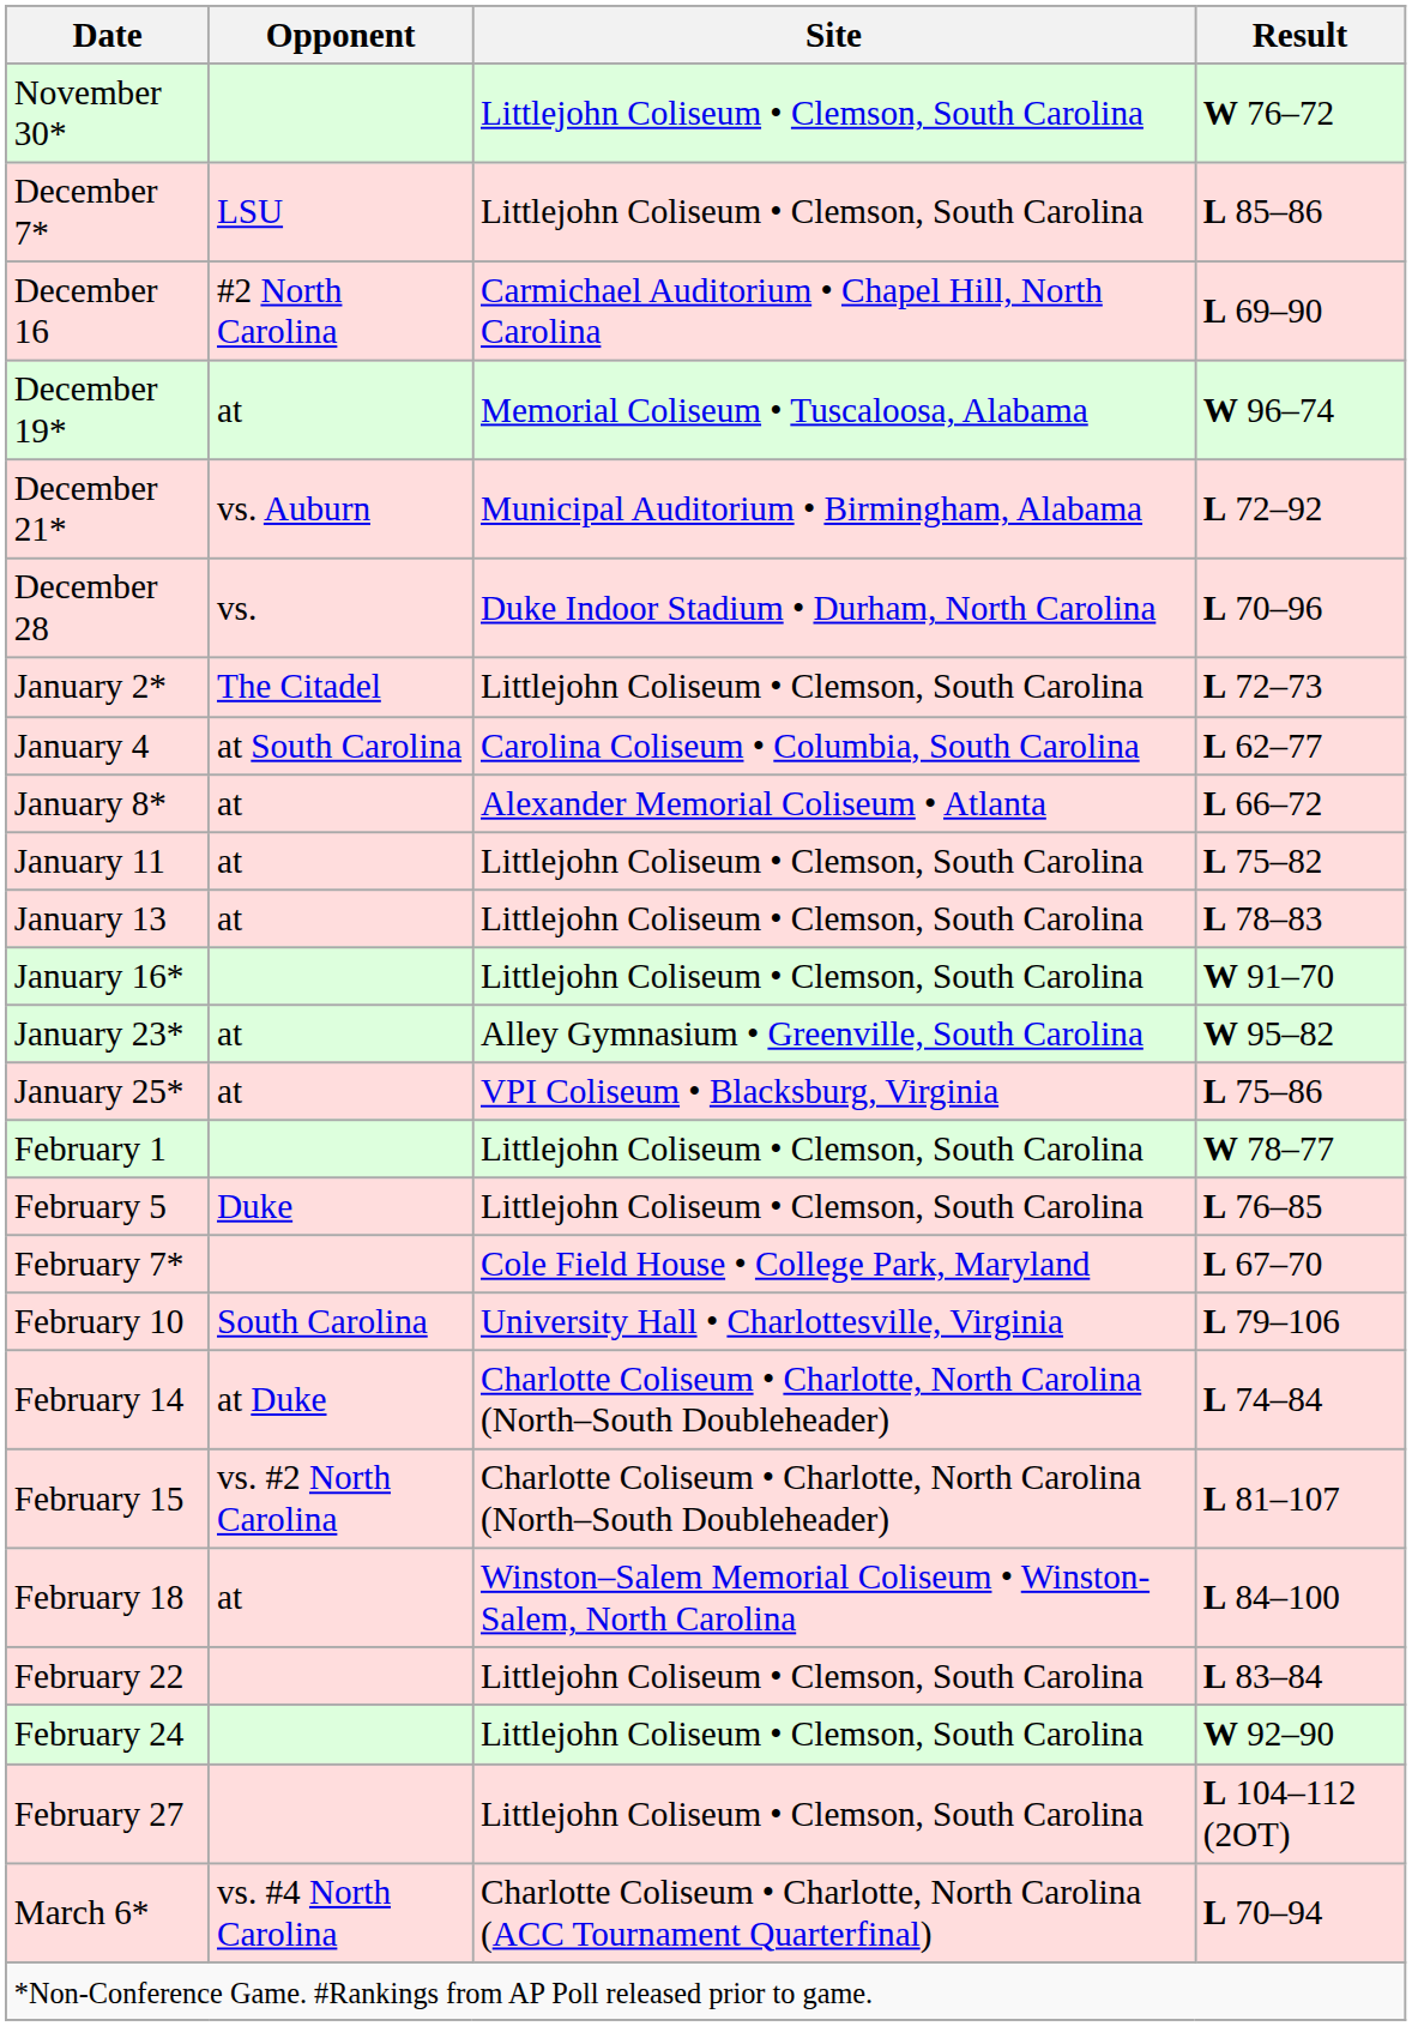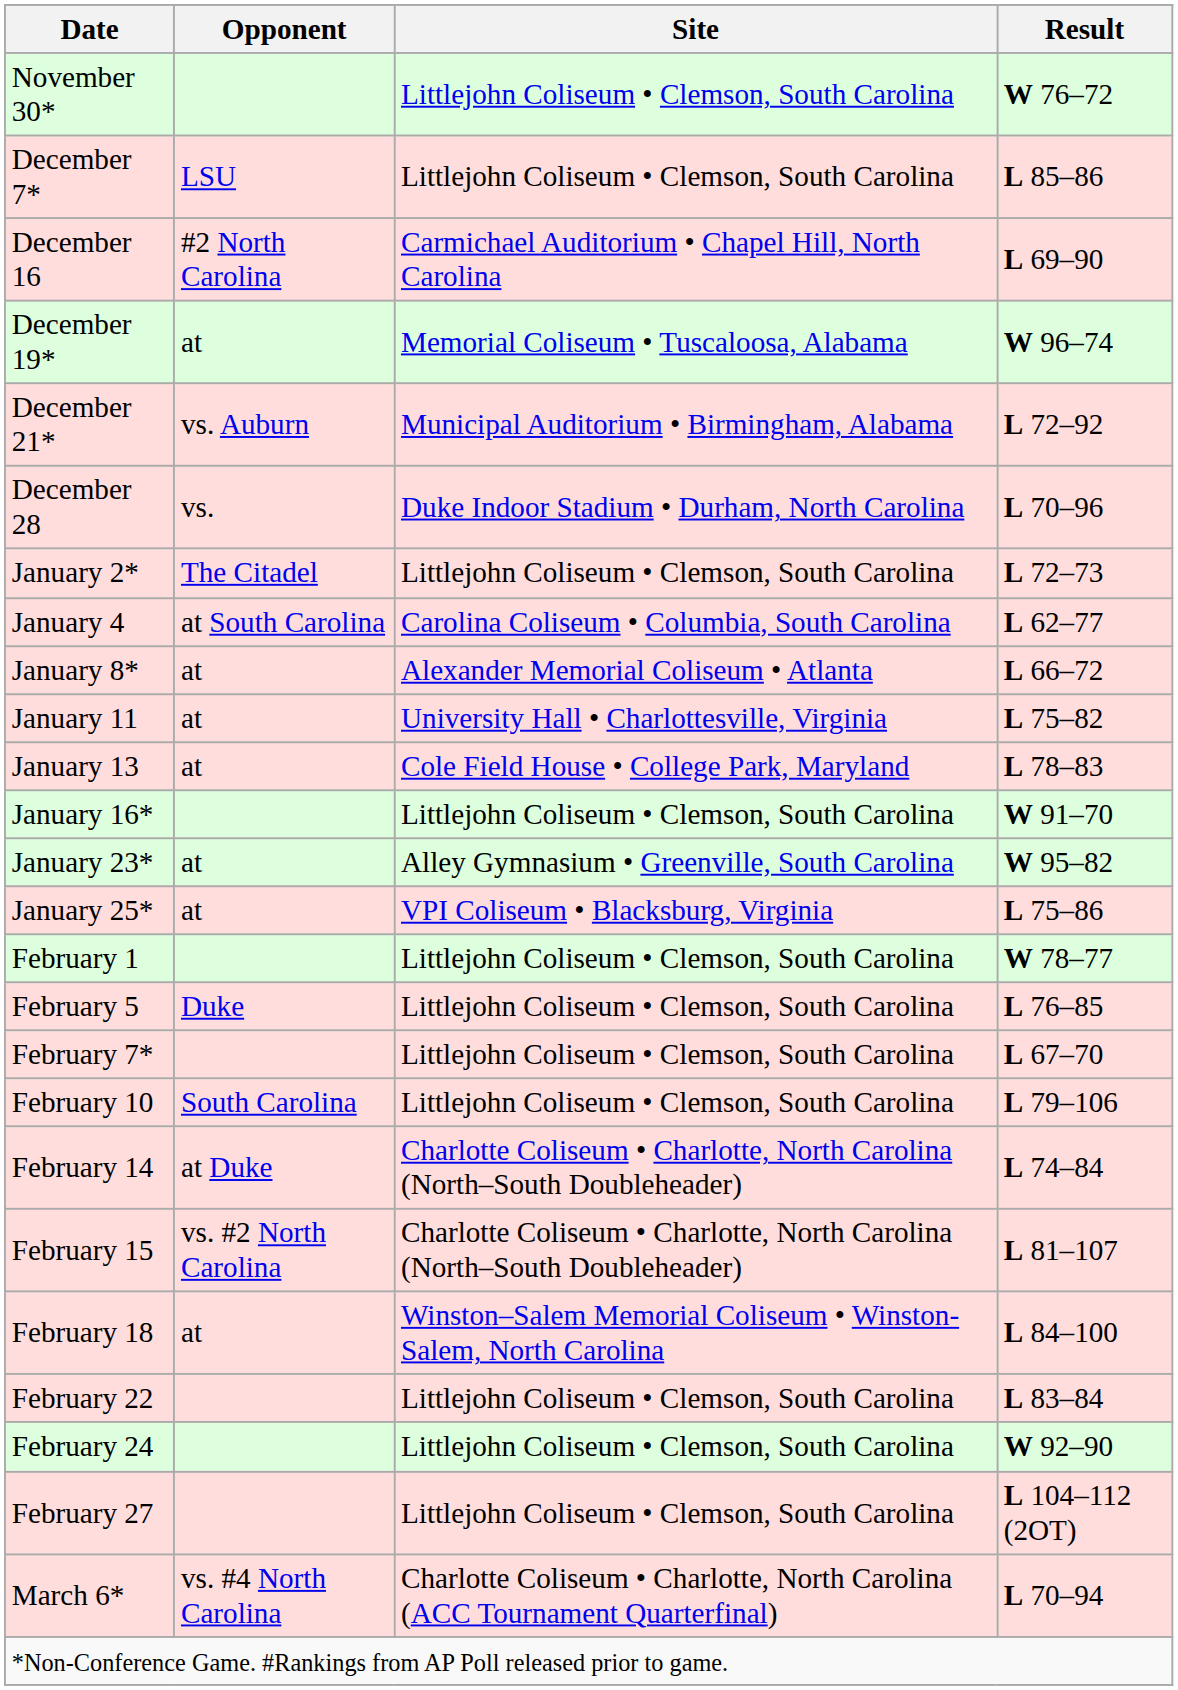January 11 | Site: Littlejohn Coliseum • Clemson, South Carolina -> University Hall • Charlottesville, Virginia
January 13 | Site: Littlejohn Coliseum • Clemson, South Carolina -> Cole Field House • College Park, Maryland
February 7* | Site: Cole Field House • College Park, Maryland -> Littlejohn Coliseum • Clemson, South Carolina
February 10 | Site: University Hall • Charlottesville, Virginia -> Littlejohn Coliseum • Clemson, South Carolina
